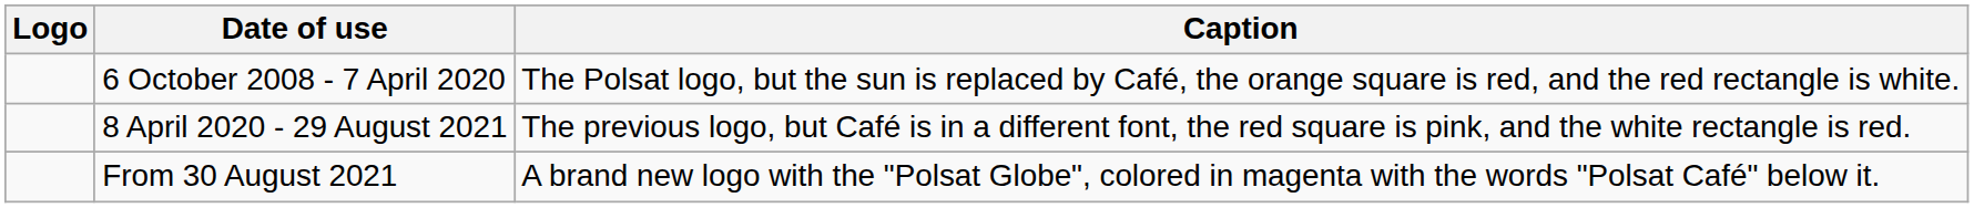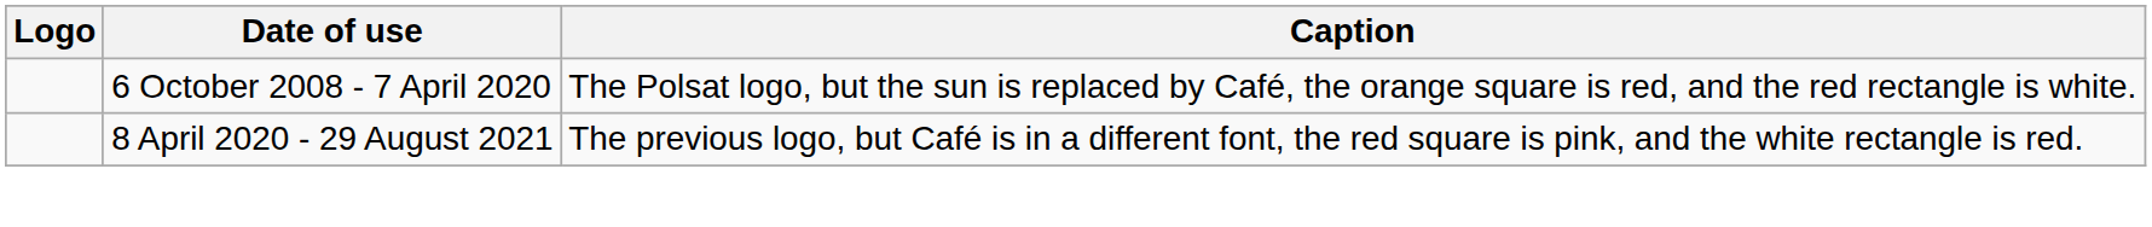- row: From 30 August 2021 | A brand new logo with the "Polsat Globe", colored in magenta with the words "Polsat Café" below it.
